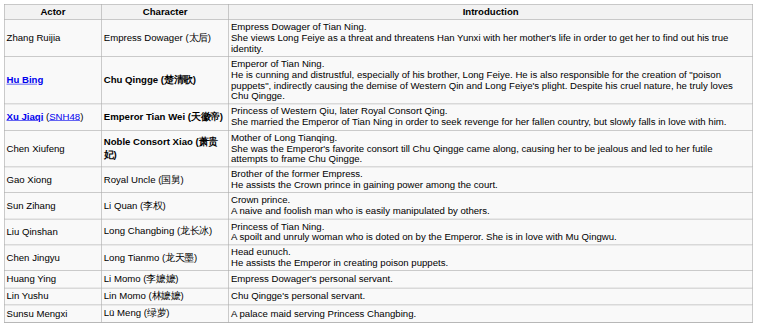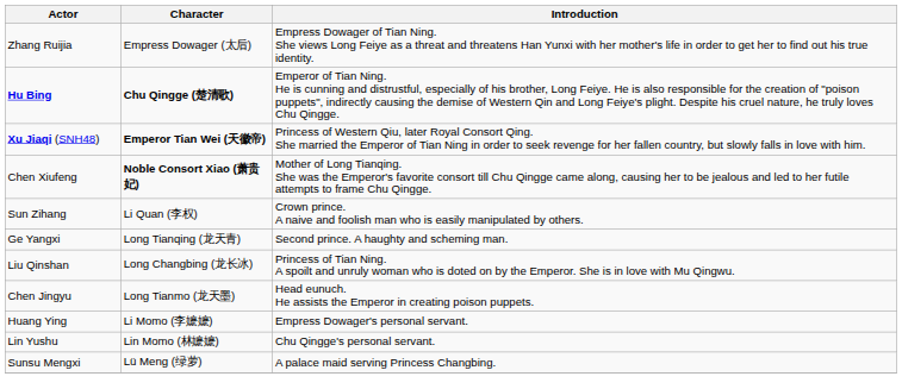- row: Gao Xiong | Royal Uncle (国舅) | Brother of the former Empress. He assists the Crown prince in gaining power among the court.
+ row: Ge Yangxi | Long Tianqing (龙天青) | Second prince. A haughty and scheming man.
